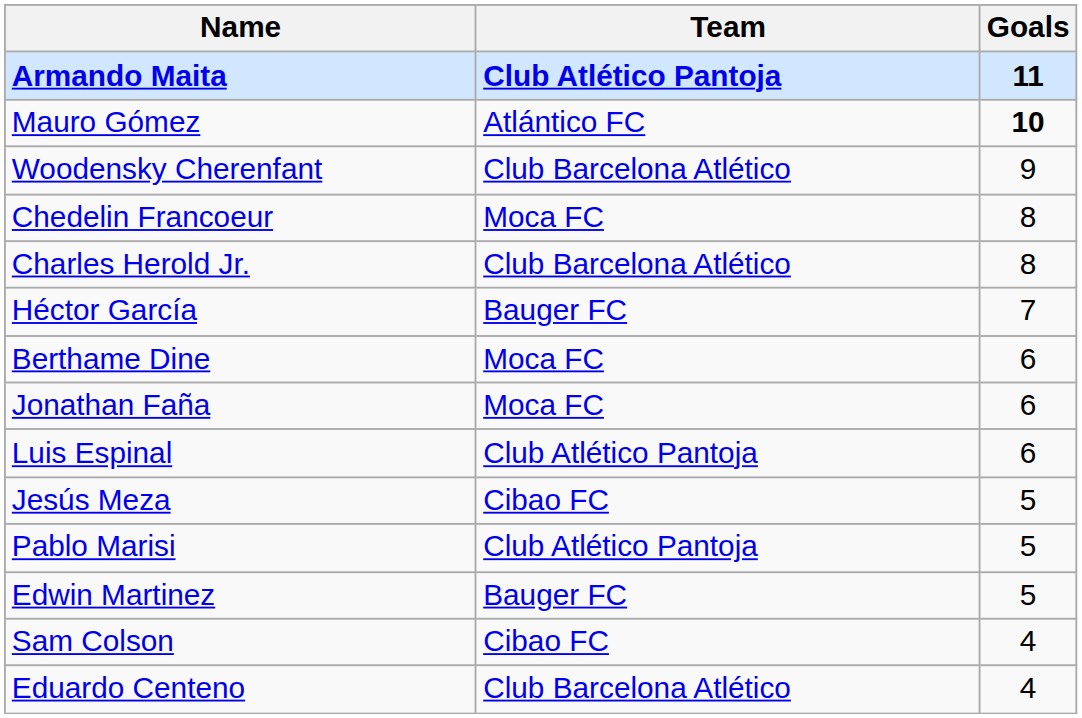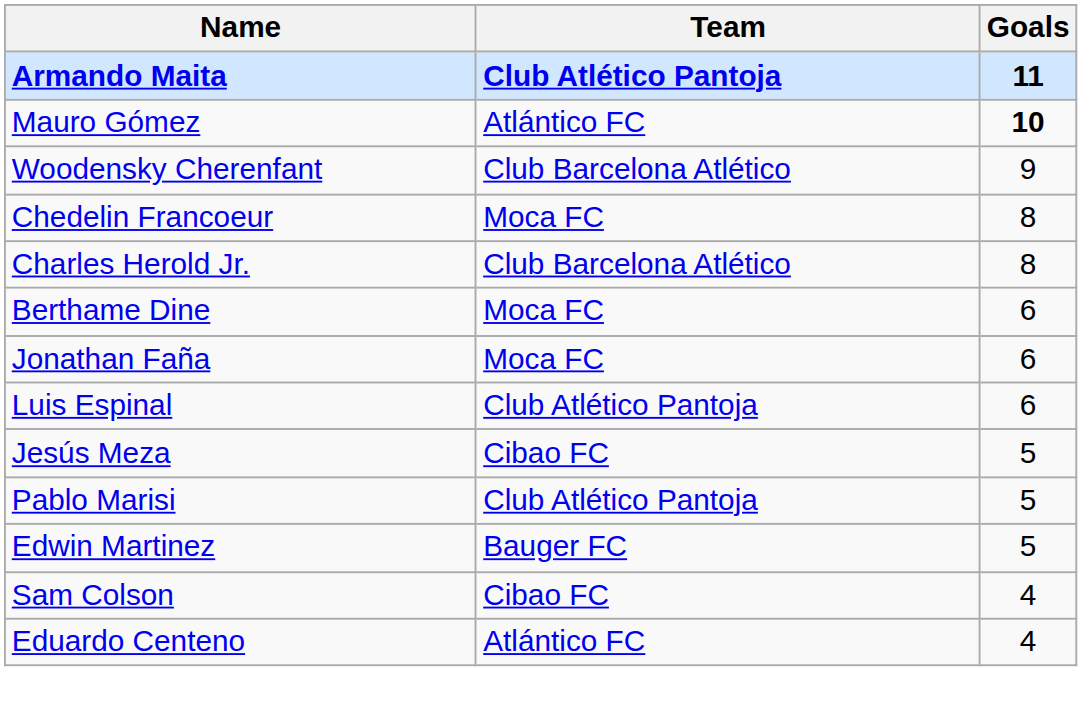- row: Héctor García | Bauger FC | 7
Eduardo Centeno | Team: Club Barcelona Atlético -> Atlántico FC
